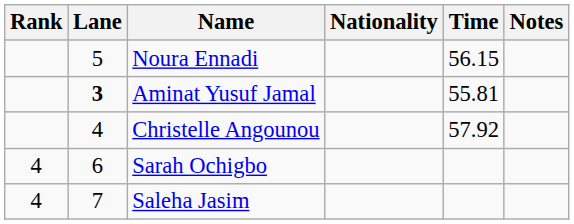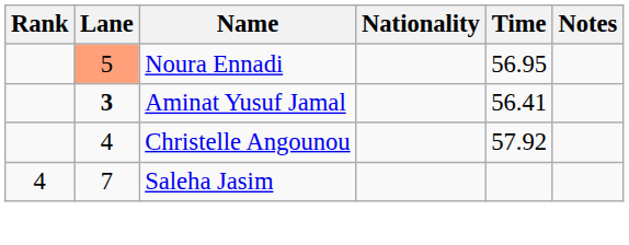Noura Ennadi | Lane: no background -> lightsalmon background
Noura Ennadi | Time: 56.15 -> 56.95
Aminat Yusuf Jamal | Time: 55.81 -> 56.41
- row: 4 | 6 | Sarah Ochigbo
